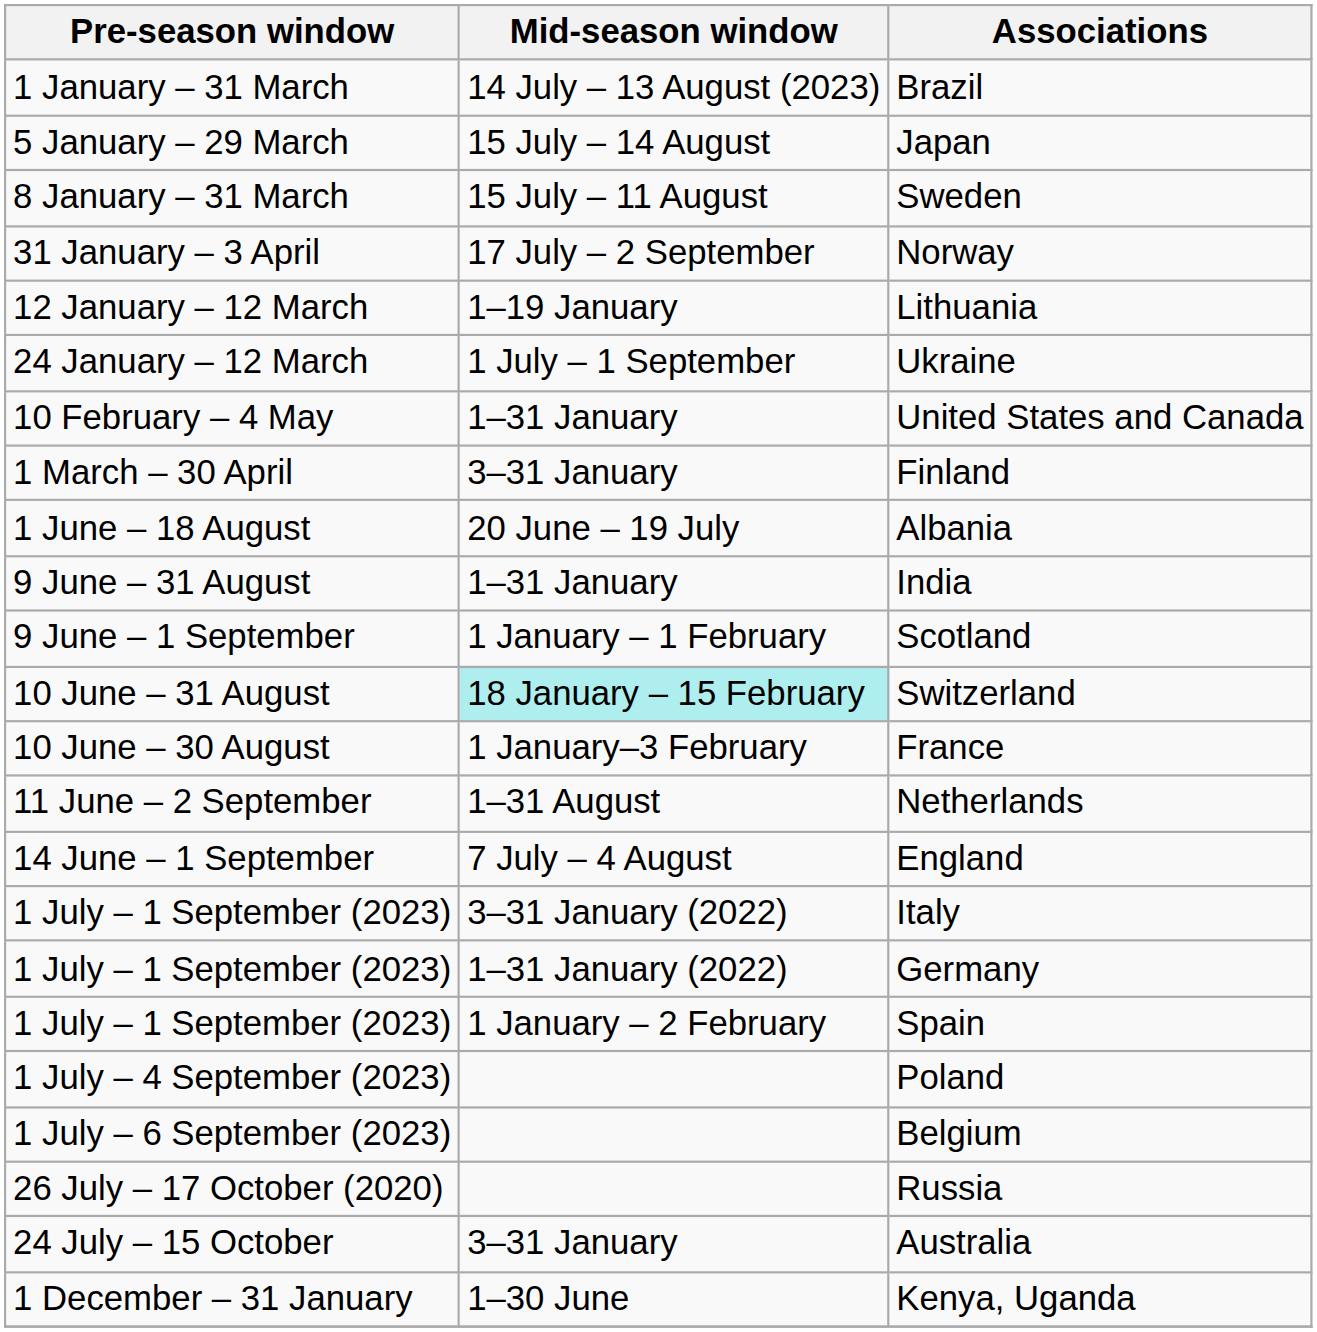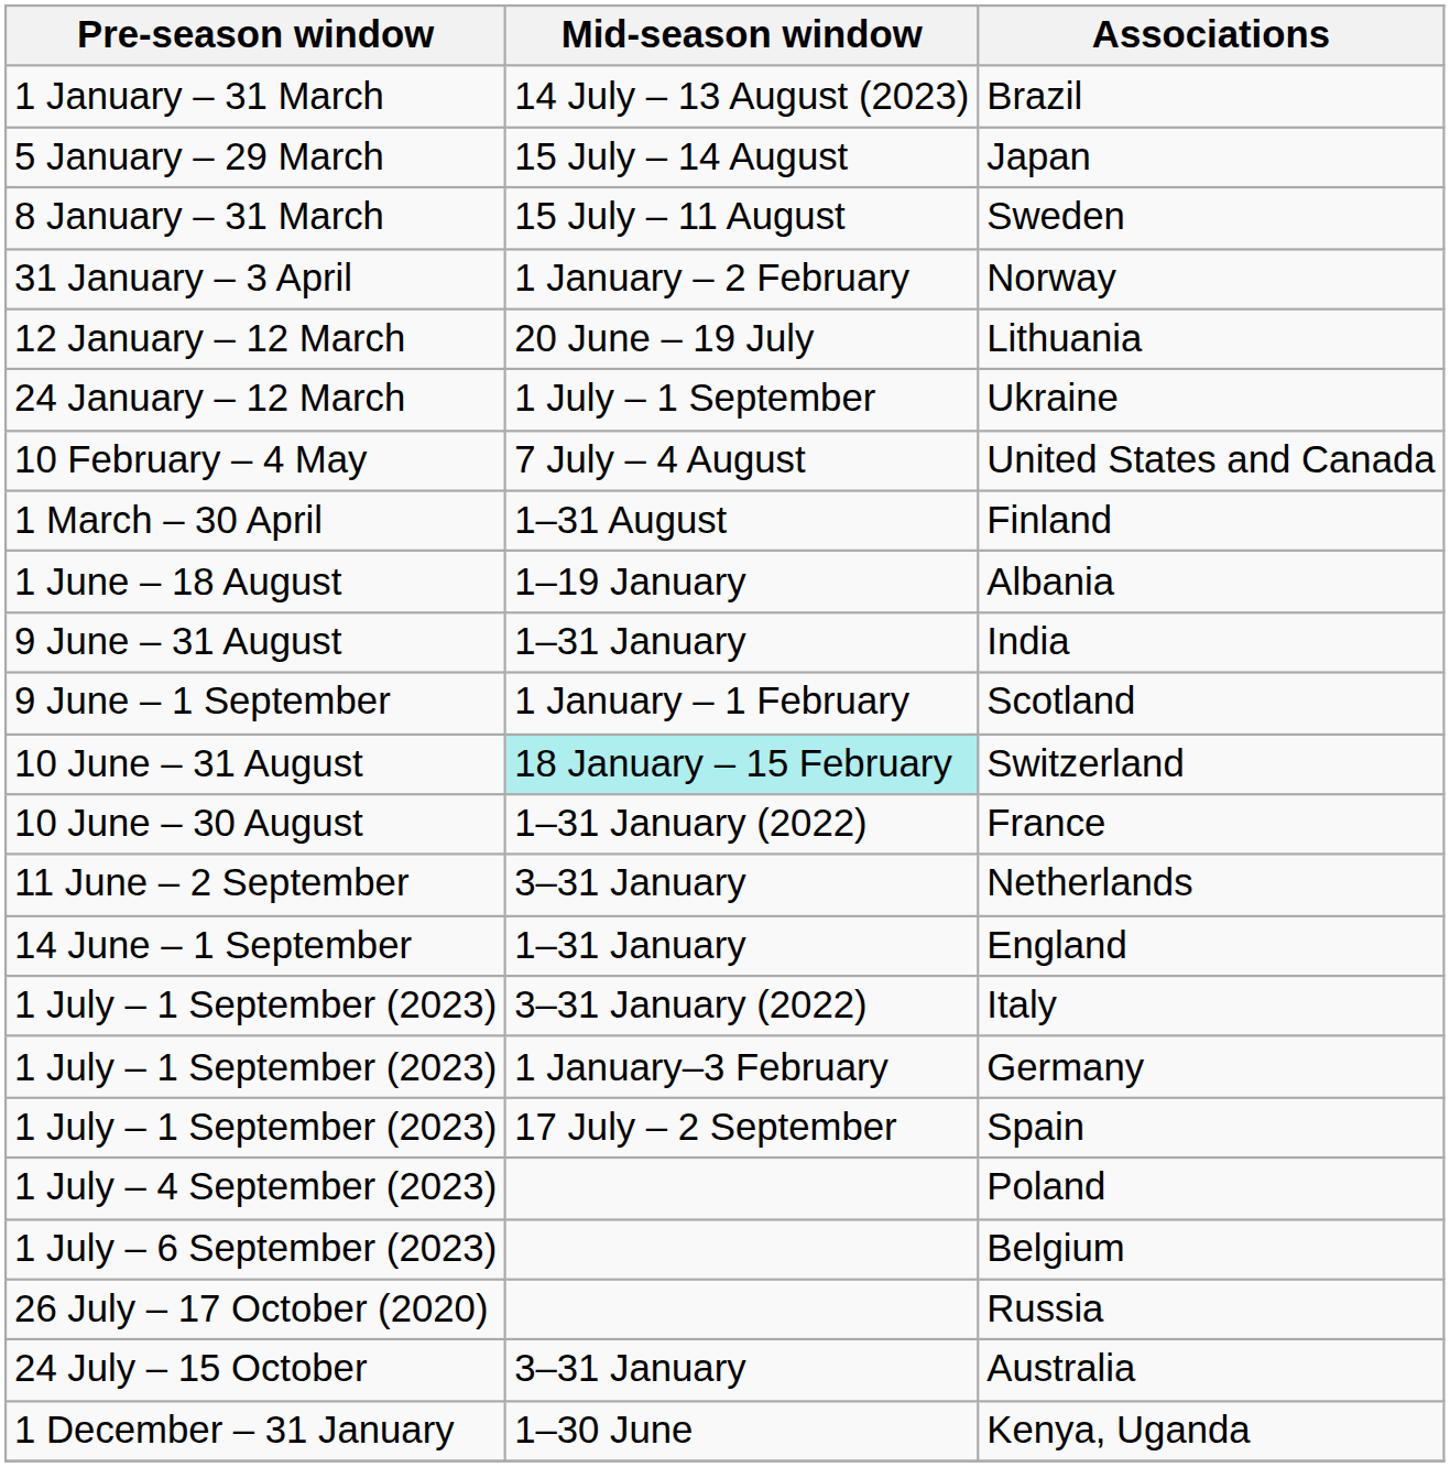Norway | Mid-season window: 17 July – 2 September -> 1 January – 2 February
Lithuania | Mid-season window: 1–19 January -> 20 June – 19 July
United States and Canada | Mid-season window: 1–31 January -> 7 July – 4 August
Finland | Mid-season window: 3–31 January -> 1–31 August
Albania | Mid-season window: 20 June – 19 July -> 1–19 January
France | Mid-season window: 1 January–3 February -> 1–31 January (2022)
Netherlands | Mid-season window: 1–31 August -> 3–31 January
England | Mid-season window: 7 July – 4 August -> 1–31 January
Germany | Mid-season window: 1–31 January (2022) -> 1 January–3 February
Spain | Mid-season window: 1 January – 2 February -> 17 July – 2 September
